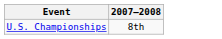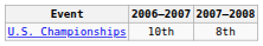+ column: 2006–2007 | 10th
